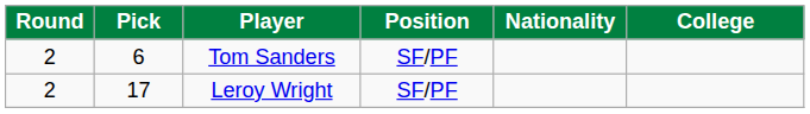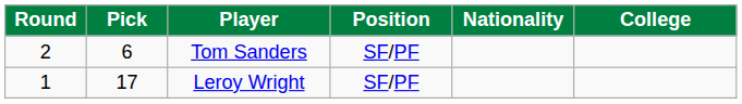Leroy Wright | Round: 2 -> 1
